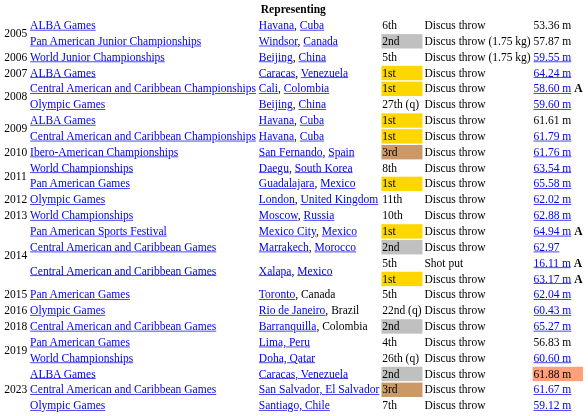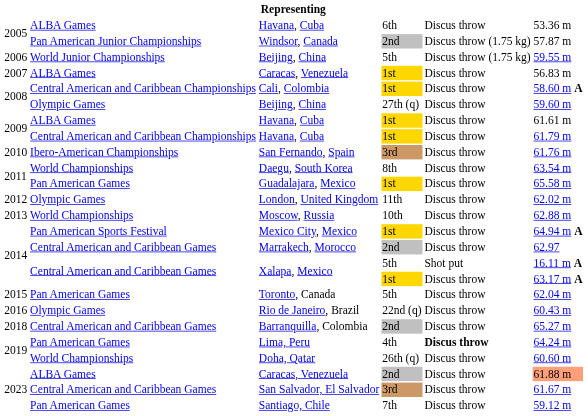Caracas, Venezuela / 1st | column 6: 64.24 m -> 56.83 m
Lima, Peru | column 5: normal -> bold
Lima, Peru | column 6: 56.83 m -> 64.24 m
Santiago, Chile | column 2: Olympic Games -> Pan American Games
